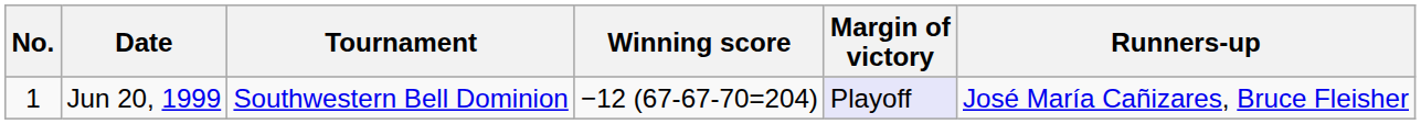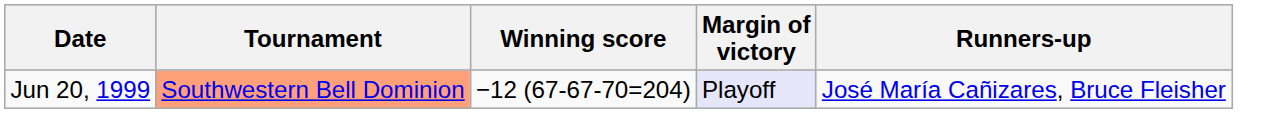- column: No. | 1
Jun 20, 1999 | Tournament: no background -> lightsalmon background
